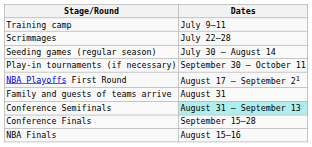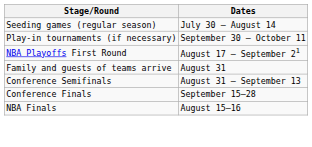- row: Training camp | July 9–11
- row: Scrimmages | July 22–28
Conference Semifinals | Dates: paleturquoise background -> no background
